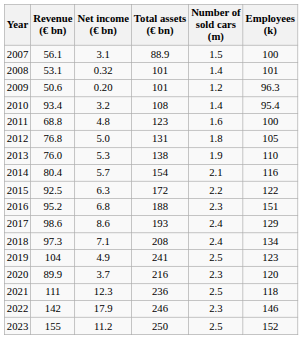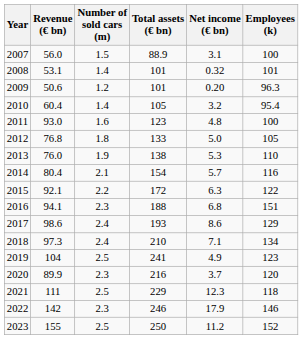columns swapped: Net income (€ bn) <-> Number of sold cars (m)
2007 | Revenue (€ bn): 56.1 -> 56.0
2010 | Revenue (€ bn): 93.4 -> 60.4
2010 | Total assets (€ bn): 108 -> 105
2011 | Revenue (€ bn): 68.8 -> 93.0
2012 | Total assets (€ bn): 131 -> 133
2015 | Revenue (€ bn): 92.5 -> 92.1
2016 | Revenue (€ bn): 95.2 -> 94.1
2018 | Total assets (€ bn): 208 -> 210
2021 | Total assets (€ bn): 236 -> 229
